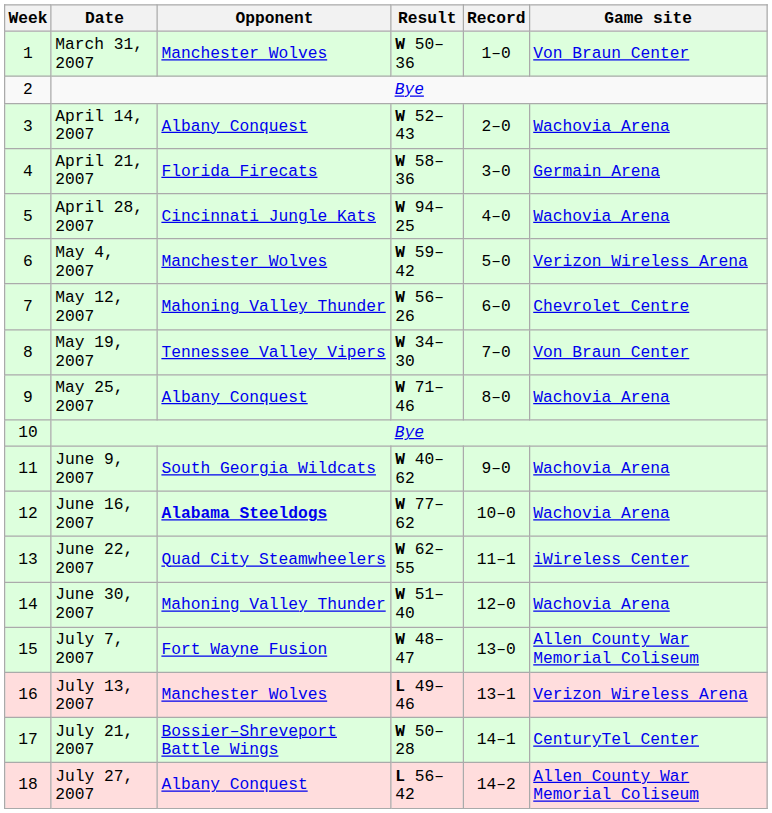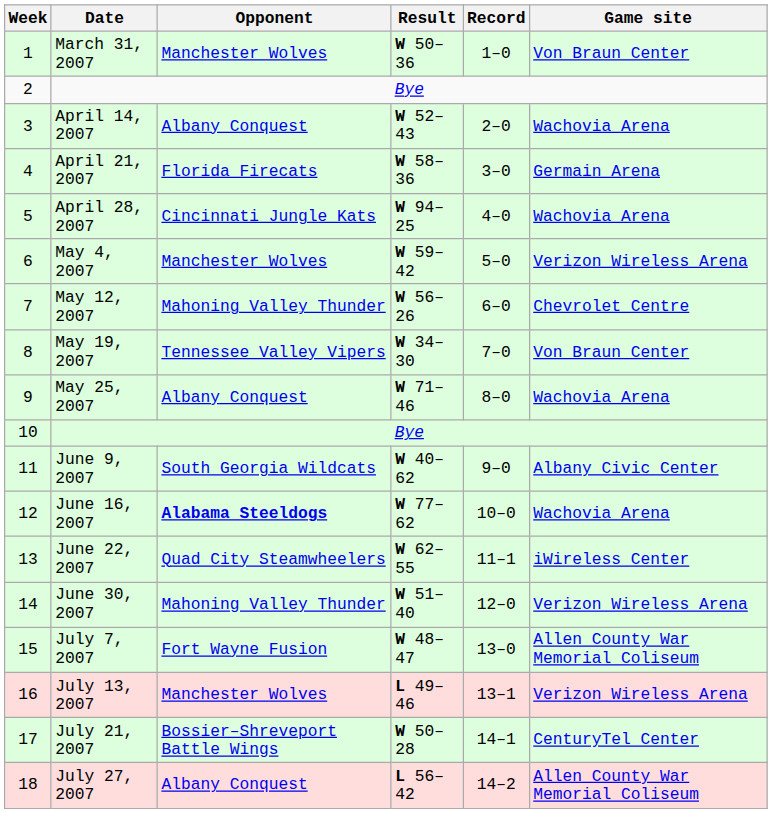June 9, 2007 | Game site: Wachovia Arena -> Albany Civic Center
June 30, 2007 | Game site: Wachovia Arena -> Verizon Wireless Arena
